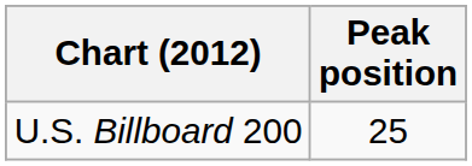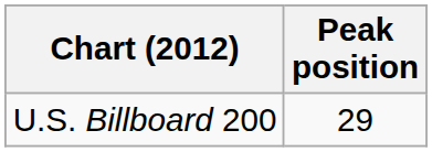U.S. Billboard 200 | Peak position: 25 -> 29
